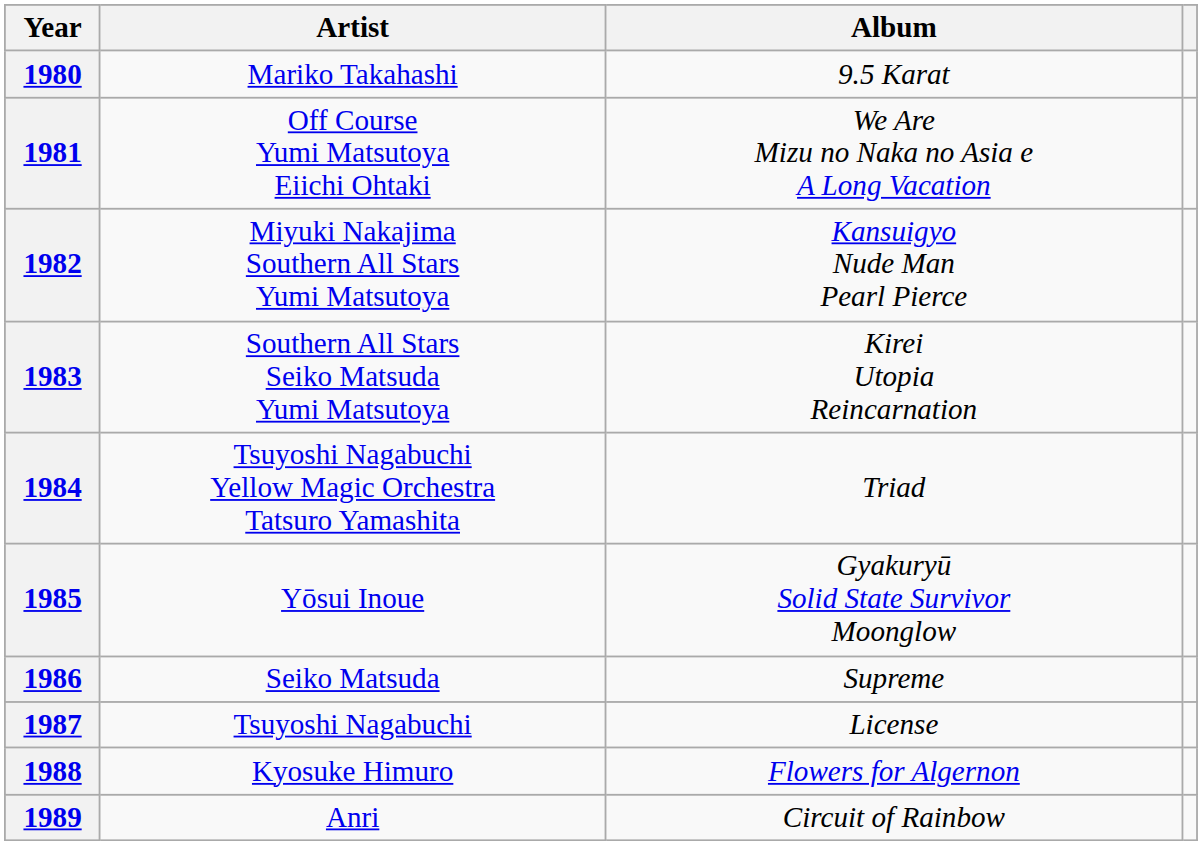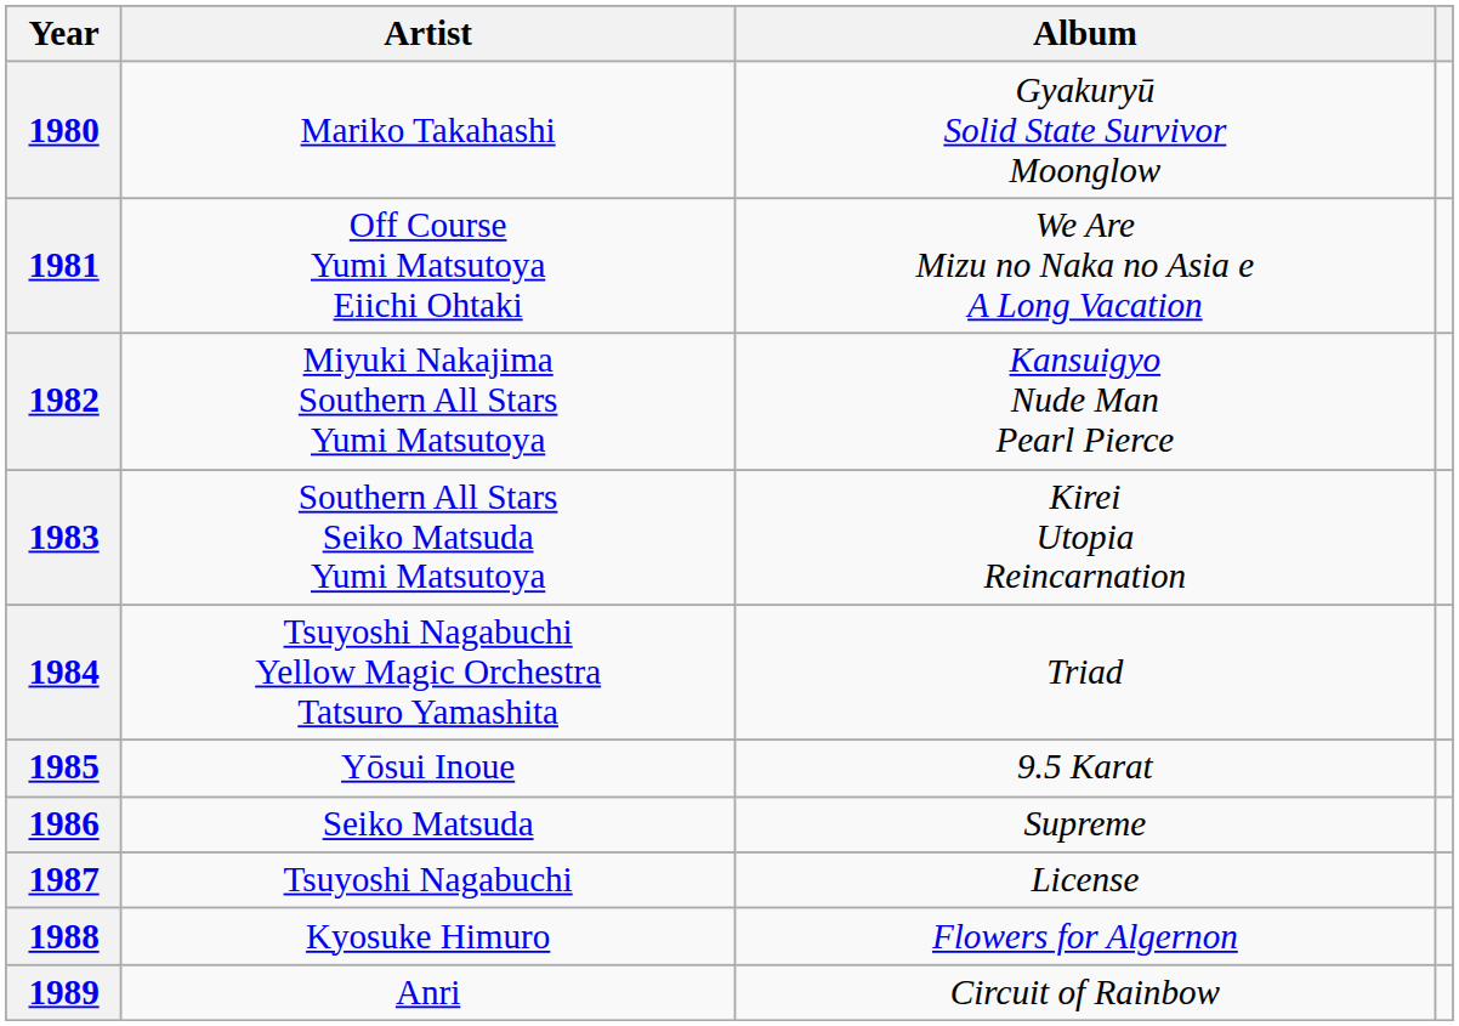1980 | Album: 9.5 Karat -> Gyakuryū Solid State Survivor Moonglow
1985 | Album: Gyakuryū Solid State Survivor Moonglow -> 9.5 Karat
